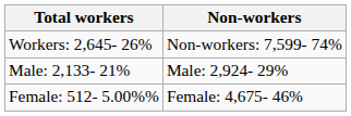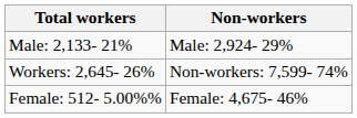rows swapped: Workers: 2,645- 26% <-> Male: 2,133- 21%
